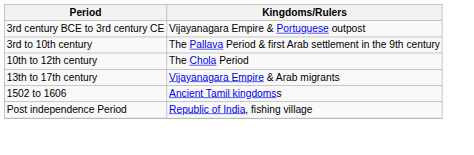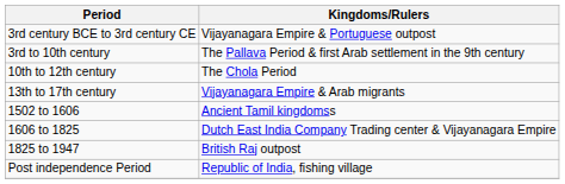+ row: 1606 to 1825 | Dutch East India Company Trading center & Vijayanagara Empire
+ row: 1825 to 1947 | British Raj outpost
